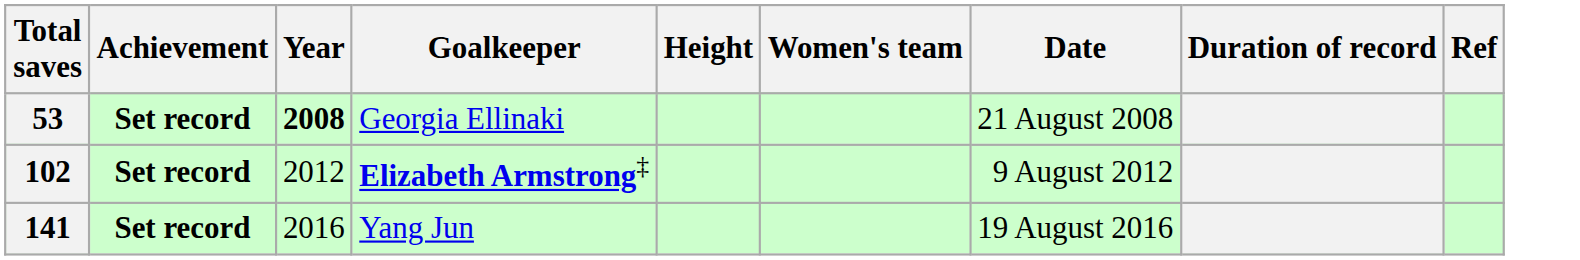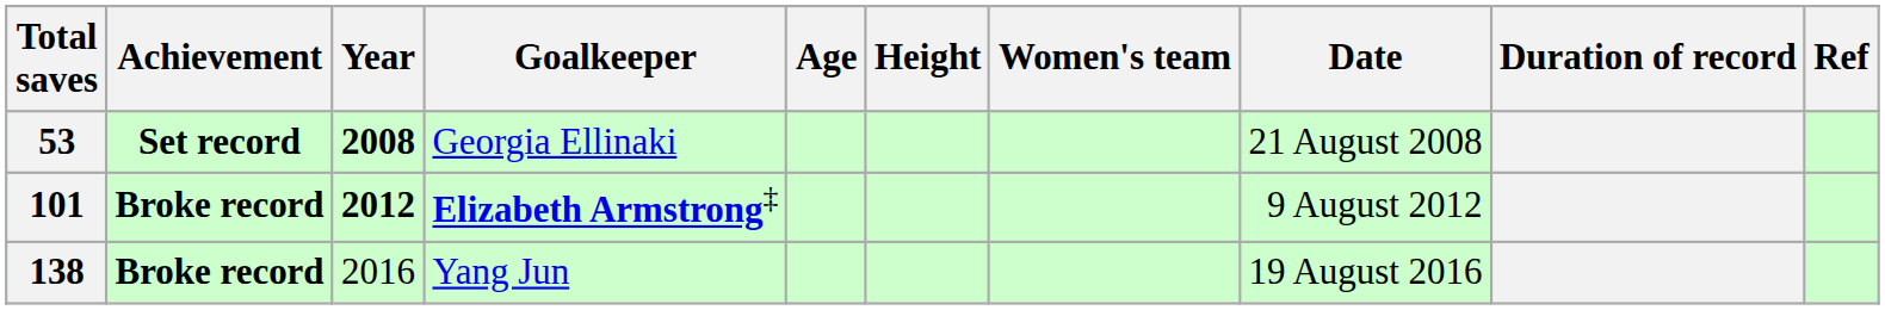+ column: Age
Elizabeth Armstrong‡ | Total saves: 102 -> 101
Elizabeth Armstrong‡ | Achievement: Set record -> Broke record
Elizabeth Armstrong‡ | Year: normal -> bold
Yang Jun | Total saves: 141 -> 138
Yang Jun | Achievement: Set record -> Broke record
